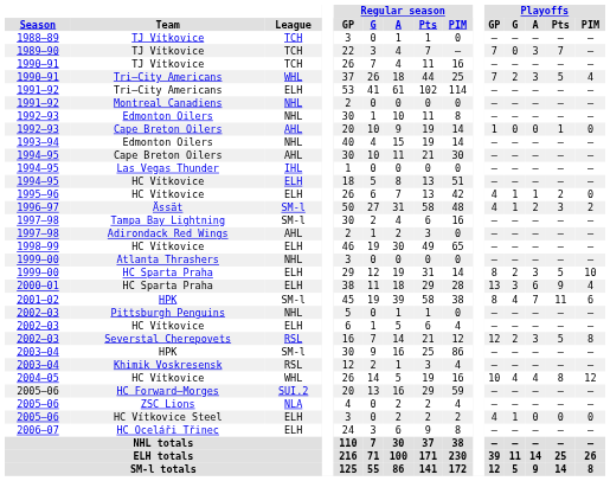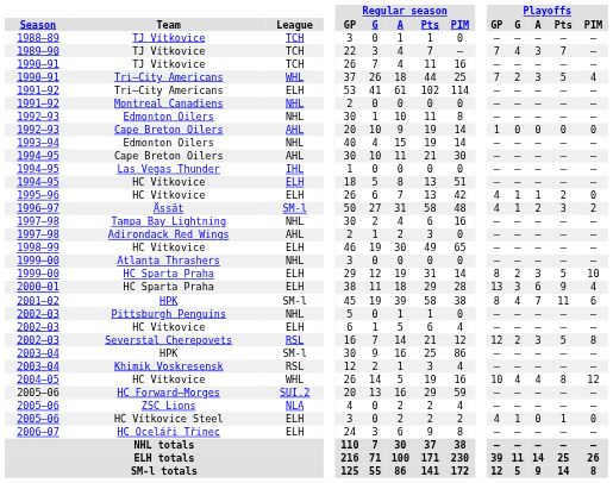1989–90 / TJ Vítkovice | Playoffs / G: 0 -> 4
1992–93 / Cape Breton Oilers | Playoffs / Pts: 1 -> 0
Tampa Bay Lightning | League: SM-l -> NHL
HC Vítkovice Steel | Playoffs / Pts: 0 -> 1
